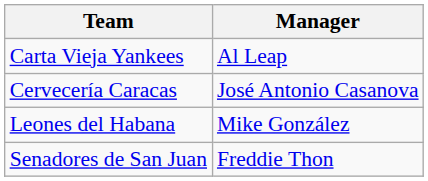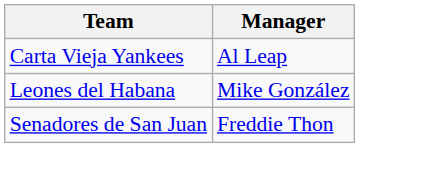- row: Cervecería Caracas | José Antonio Casanova
